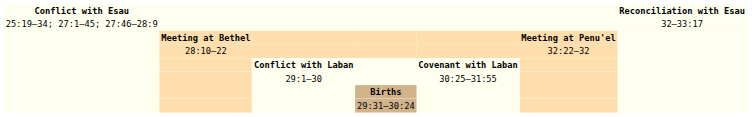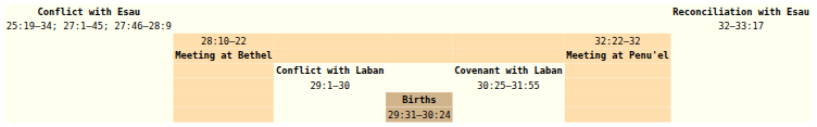rows swapped: Meeting at Bethel <-> 28:10–22
